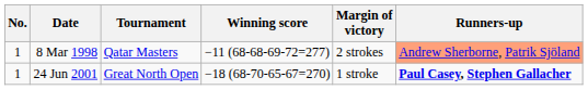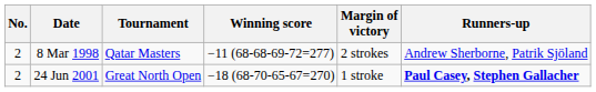8 Mar 1998 | No.: 1 -> 2
8 Mar 1998 | Runners-up: lightsalmon background -> no background
24 Jun 2001 | No.: 1 -> 2
